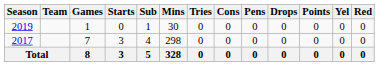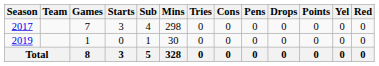rows swapped: 2017 <-> 2019
